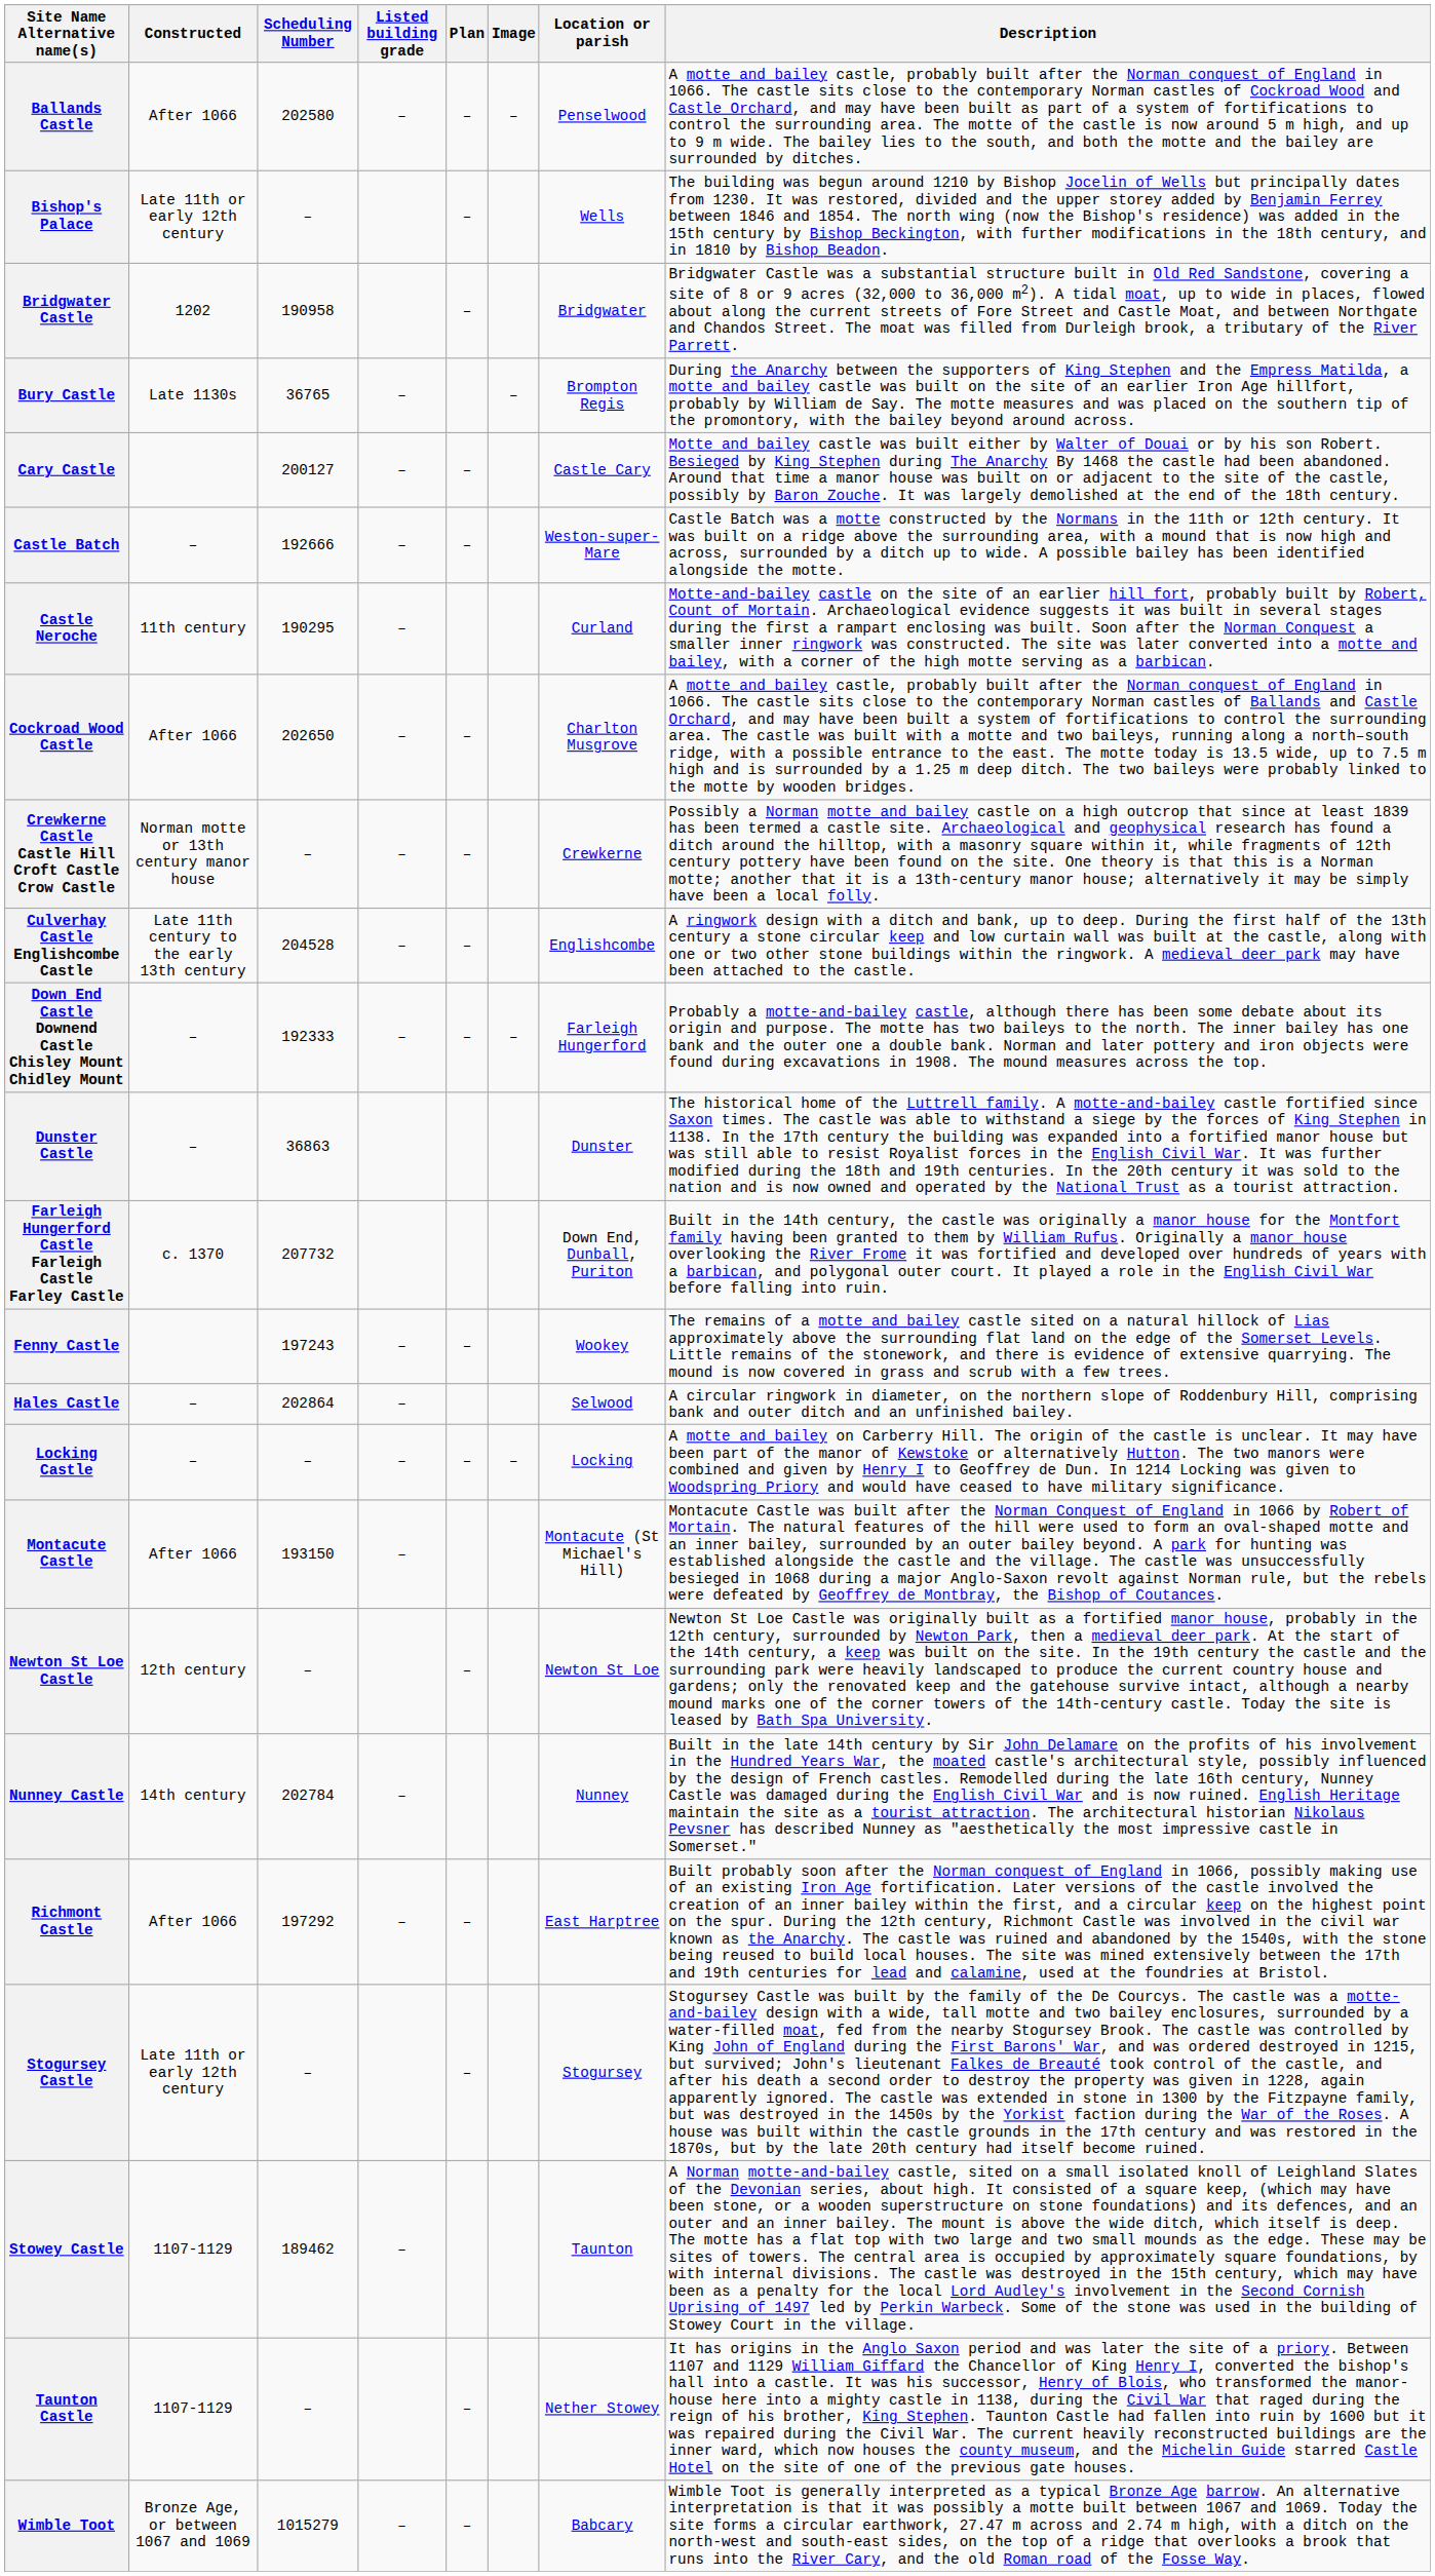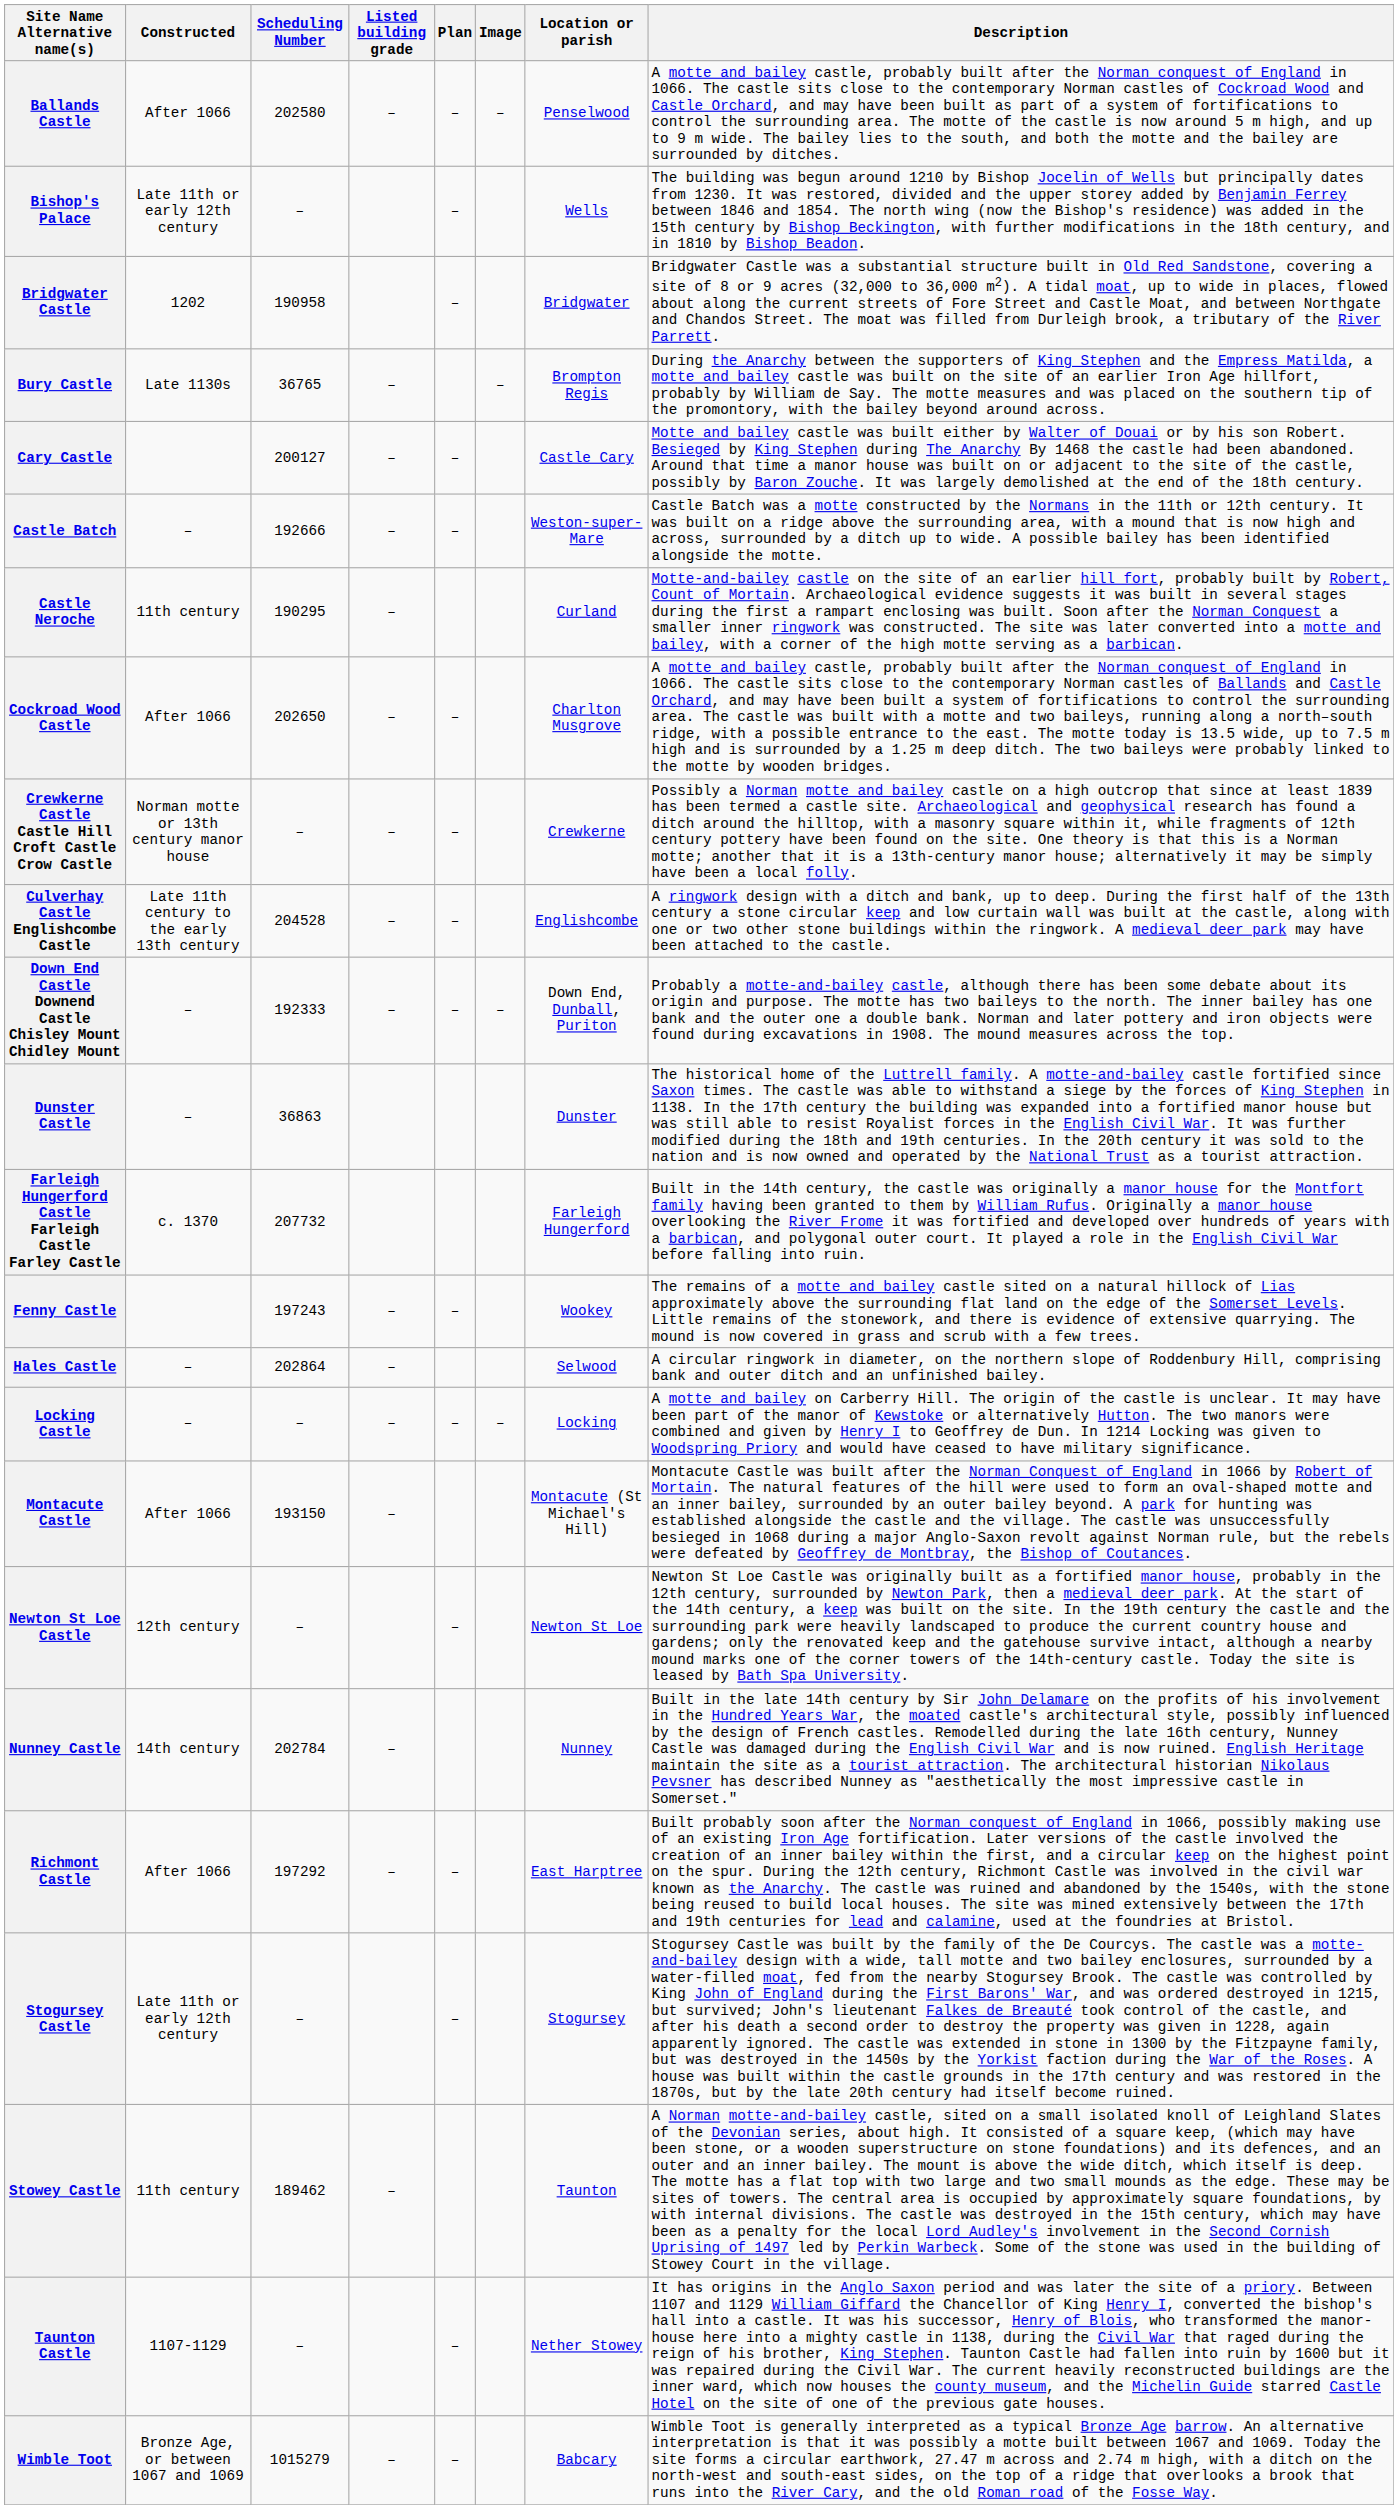Down End Castle Downend Castle Chisley Mount Chidley Mount | Location or parish: Farleigh Hungerford -> Down End, Dunball, Puriton
Farleigh Hungerford Castle Farleigh Castle Farley Castle | Location or parish: Down End, Dunball, Puriton -> Farleigh Hungerford
Stowey Castle | Constructed: 1107-1129 -> 11th century
